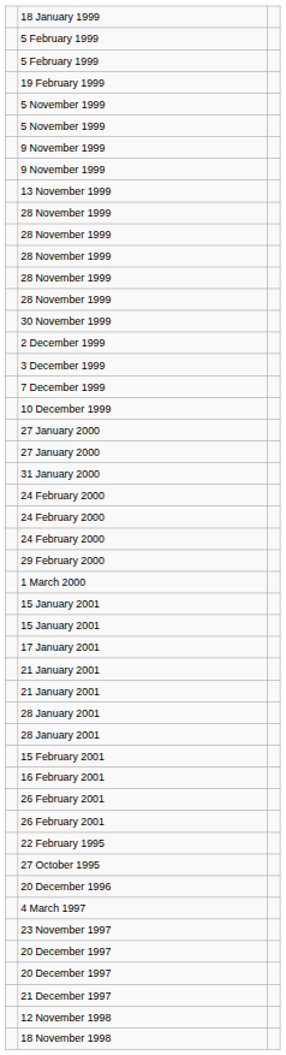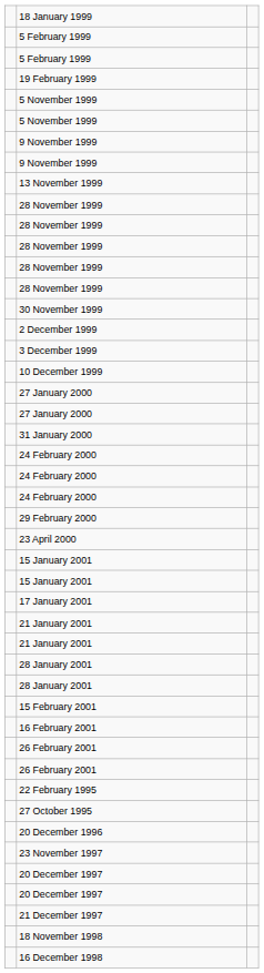- row: 7 December 1999
- row: 1 March 2000
+ row: 23 April 2000
- row: 4 March 1997
- row: 12 November 1998
+ row: 16 December 1998
